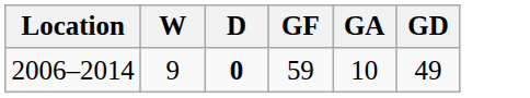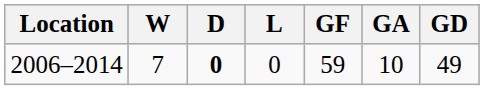+ column: L | 0
2006–2014 | W: 9 -> 7
